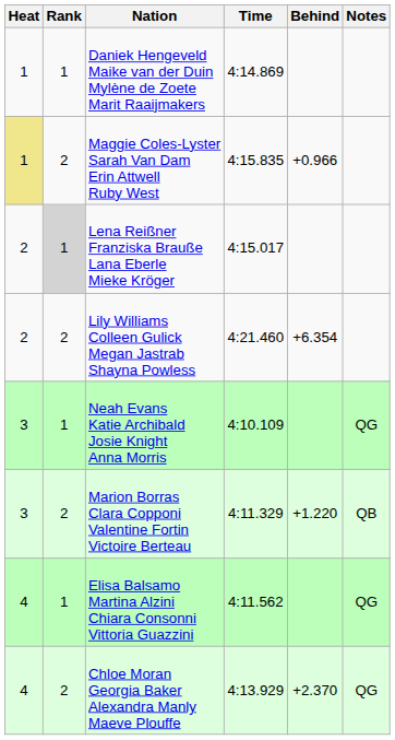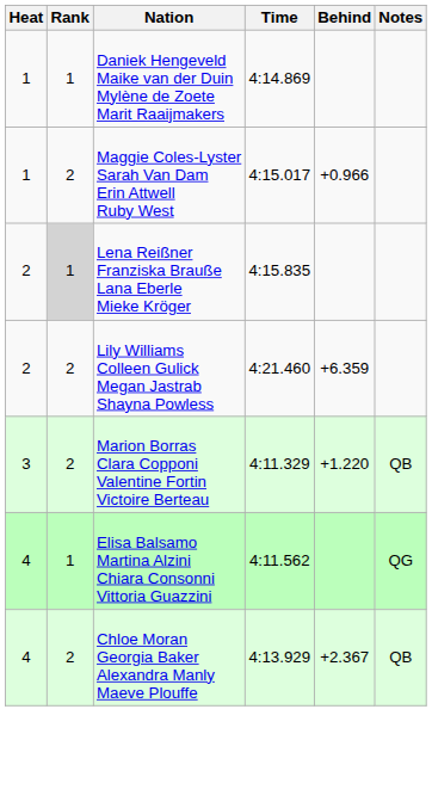Maggie Coles-Lyster Sarah Van Dam Erin Attwell Ruby West | Heat: khaki background -> no background
Maggie Coles-Lyster Sarah Van Dam Erin Attwell Ruby West | Time: 4:15.835 -> 4:15.017
Lena Reißner Franziska Brauße Lana Eberle Mieke Kröger | Time: 4:15.017 -> 4:15.835
Lily Williams Colleen Gulick Megan Jastrab Shayna Powless | Behind: +6.354 -> +6.359
- row: 3 | 1 | Neah Evans Katie Archibald Josie Knight Anna Morris | 4:10.109 | QG
Chloe Moran Georgia Baker Alexandra Manly Maeve Plouffe | Behind: +2.370 -> +2.367
Chloe Moran Georgia Baker Alexandra Manly Maeve Plouffe | Notes: QG -> QB
